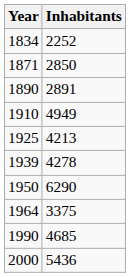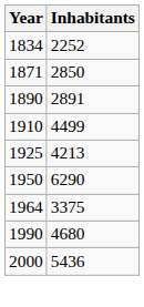1910 | Inhabitants: 4949 -> 4499
- row: 1939 | 4278
1990 | Inhabitants: 4685 -> 4680
